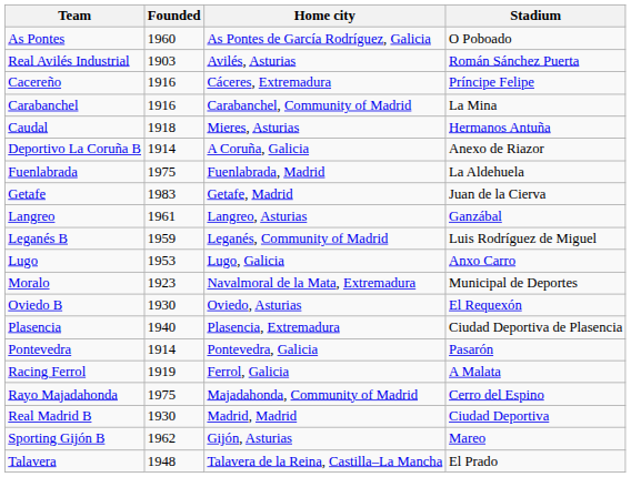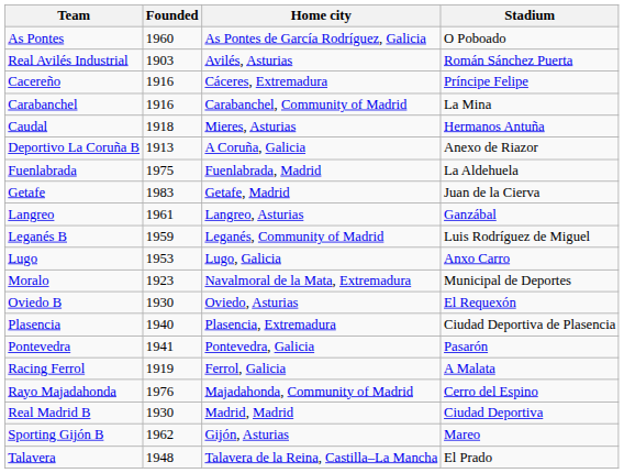Deportivo La Coruña B | Founded: 1914 -> 1913
Pontevedra | Founded: 1914 -> 1941
Rayo Majadahonda | Founded: 1975 -> 1976
